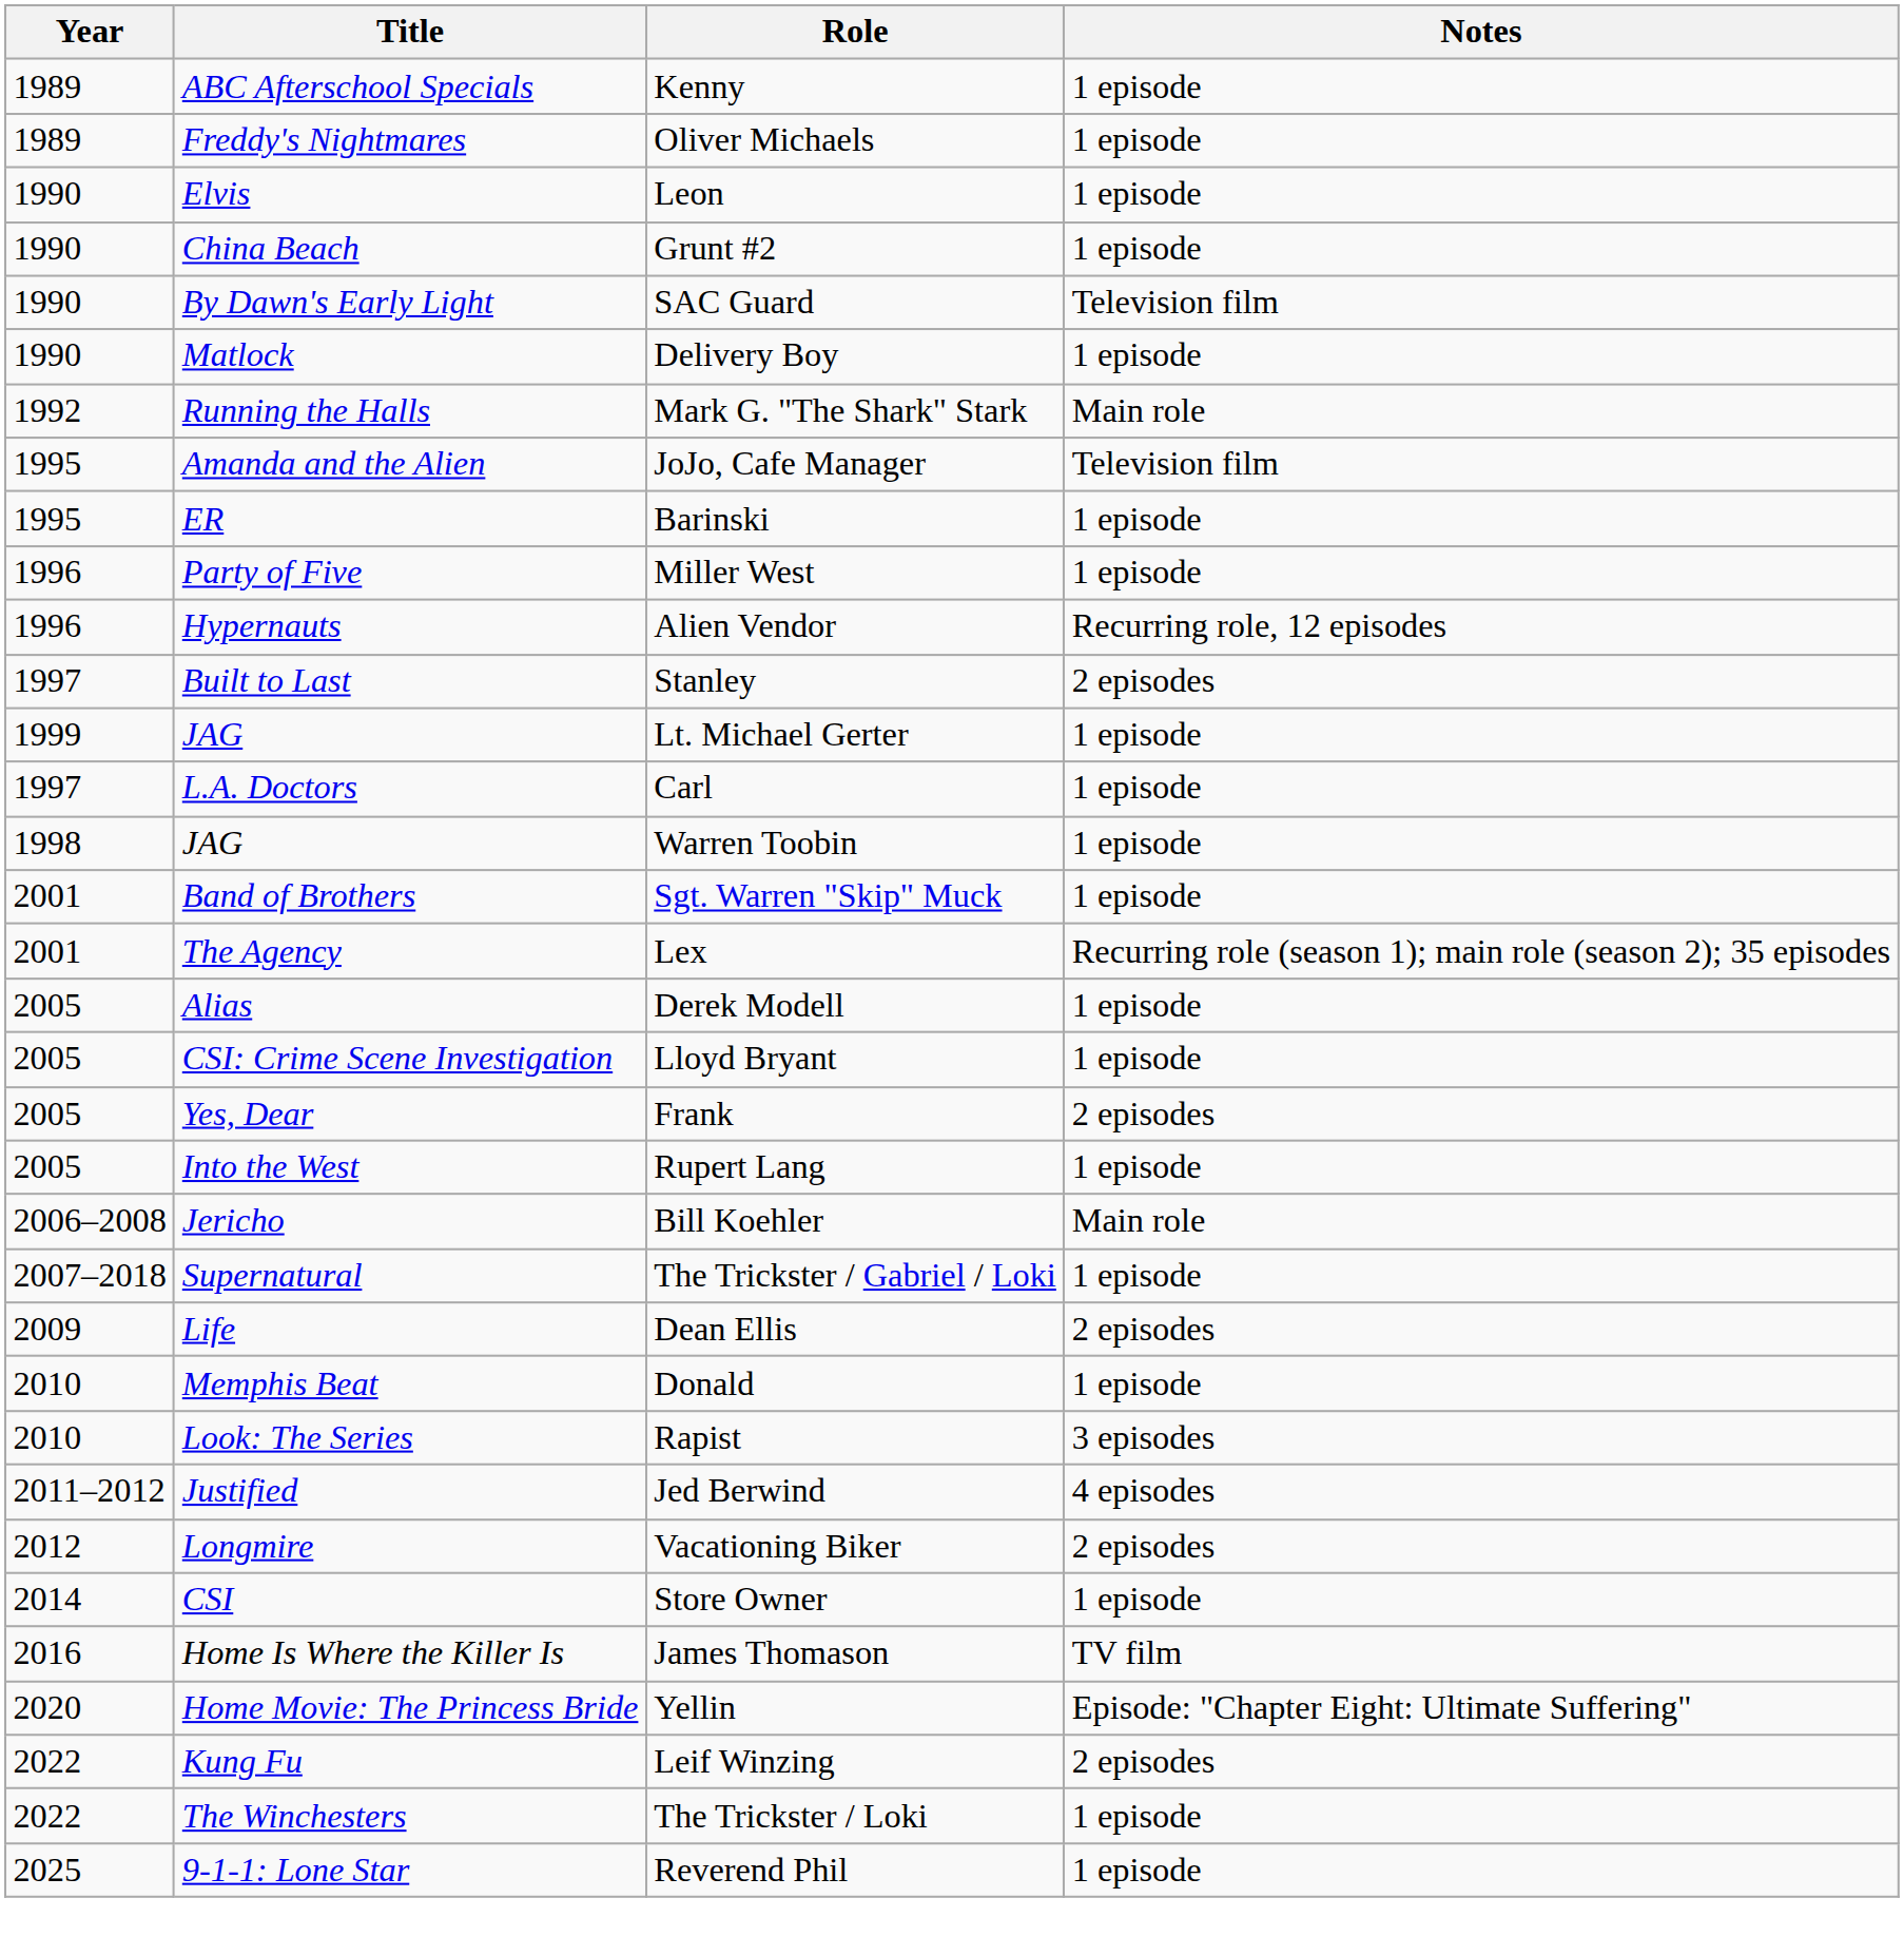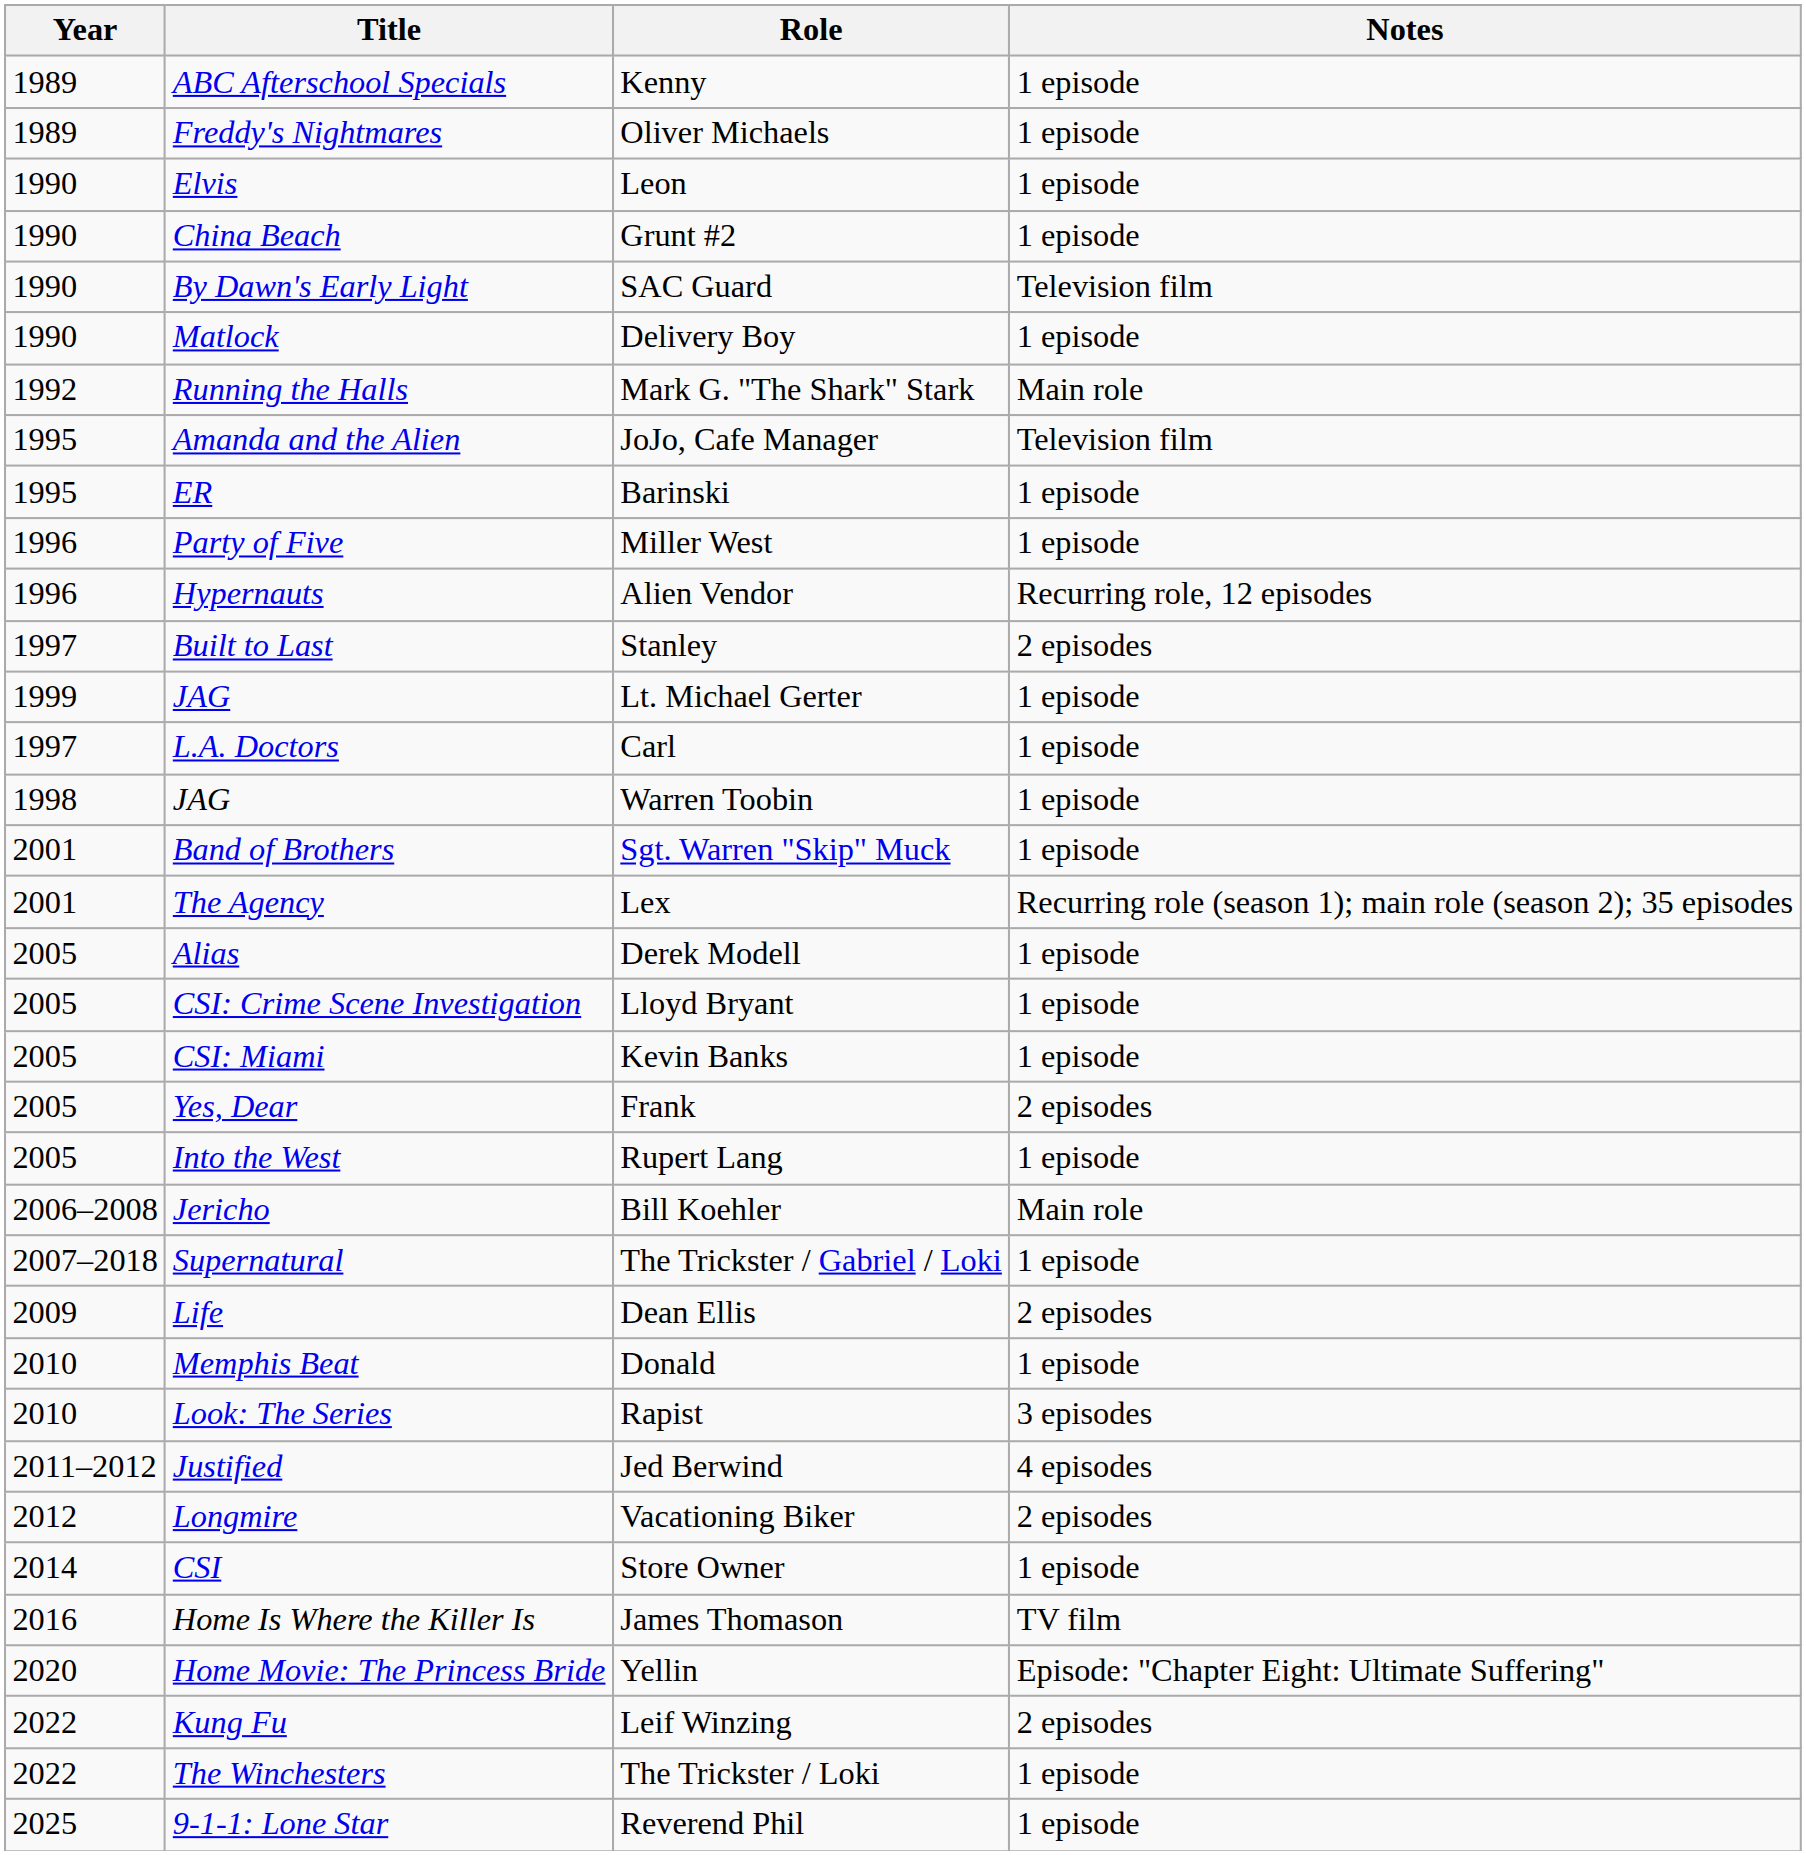+ row: 2005 | CSI: Miami | Kevin Banks | 1 episode
